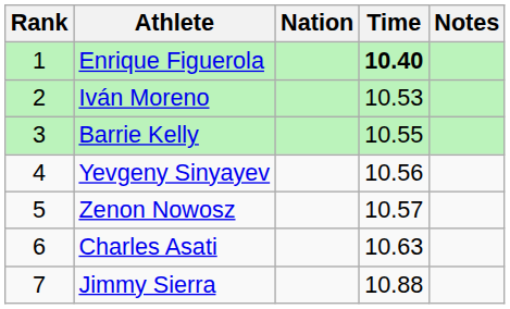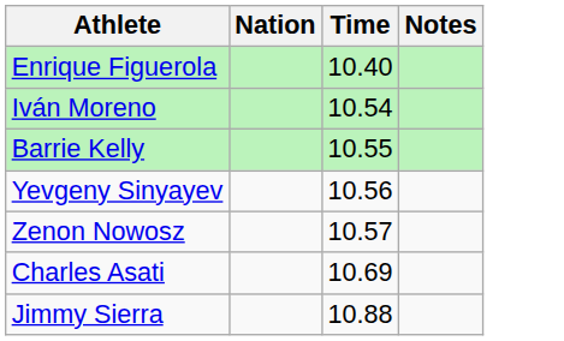- column: Rank | 1 | 2 | 3 | 4 | 5 | 6 | 7
Enrique Figuerola | Time: bold -> normal
Iván Moreno | Time: 10.53 -> 10.54
Charles Asati | Time: 10.63 -> 10.69
